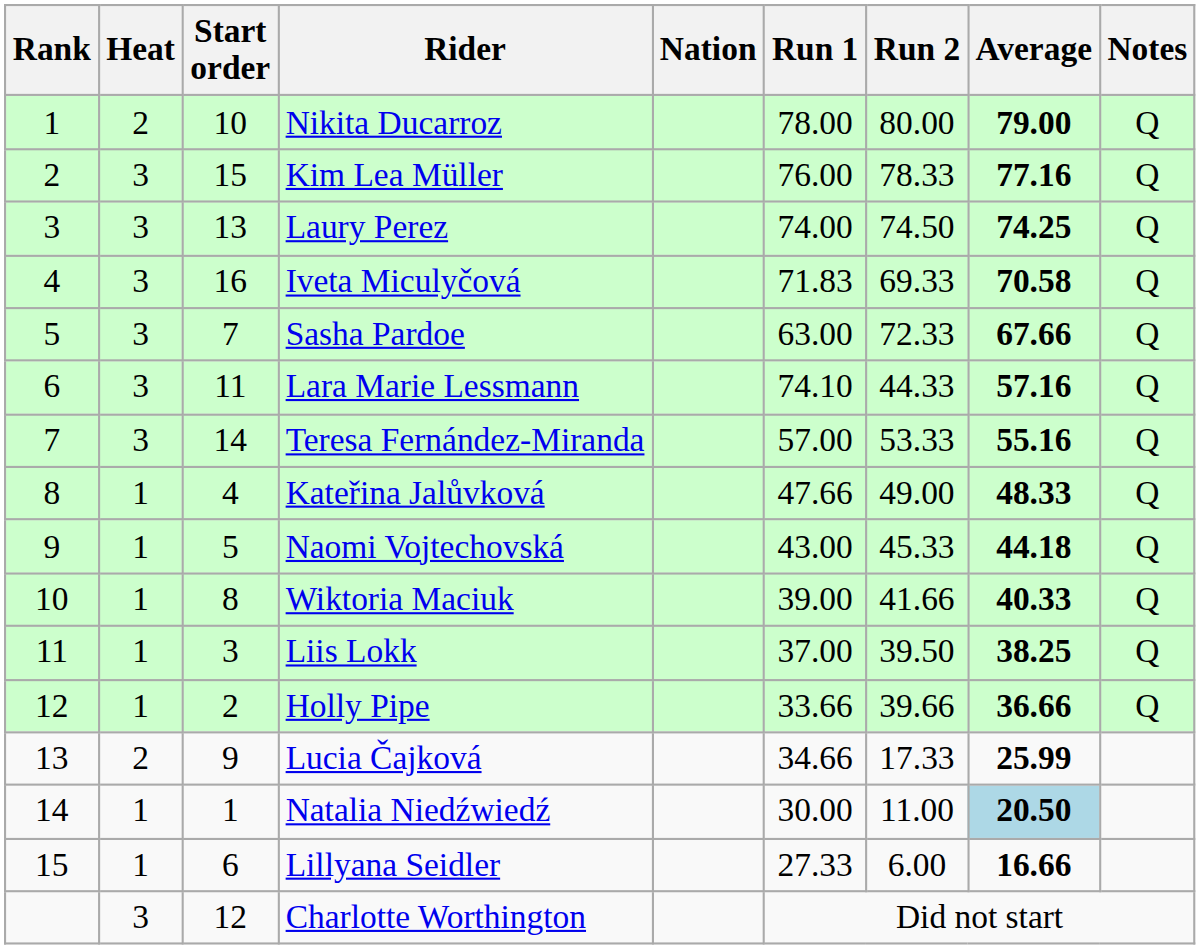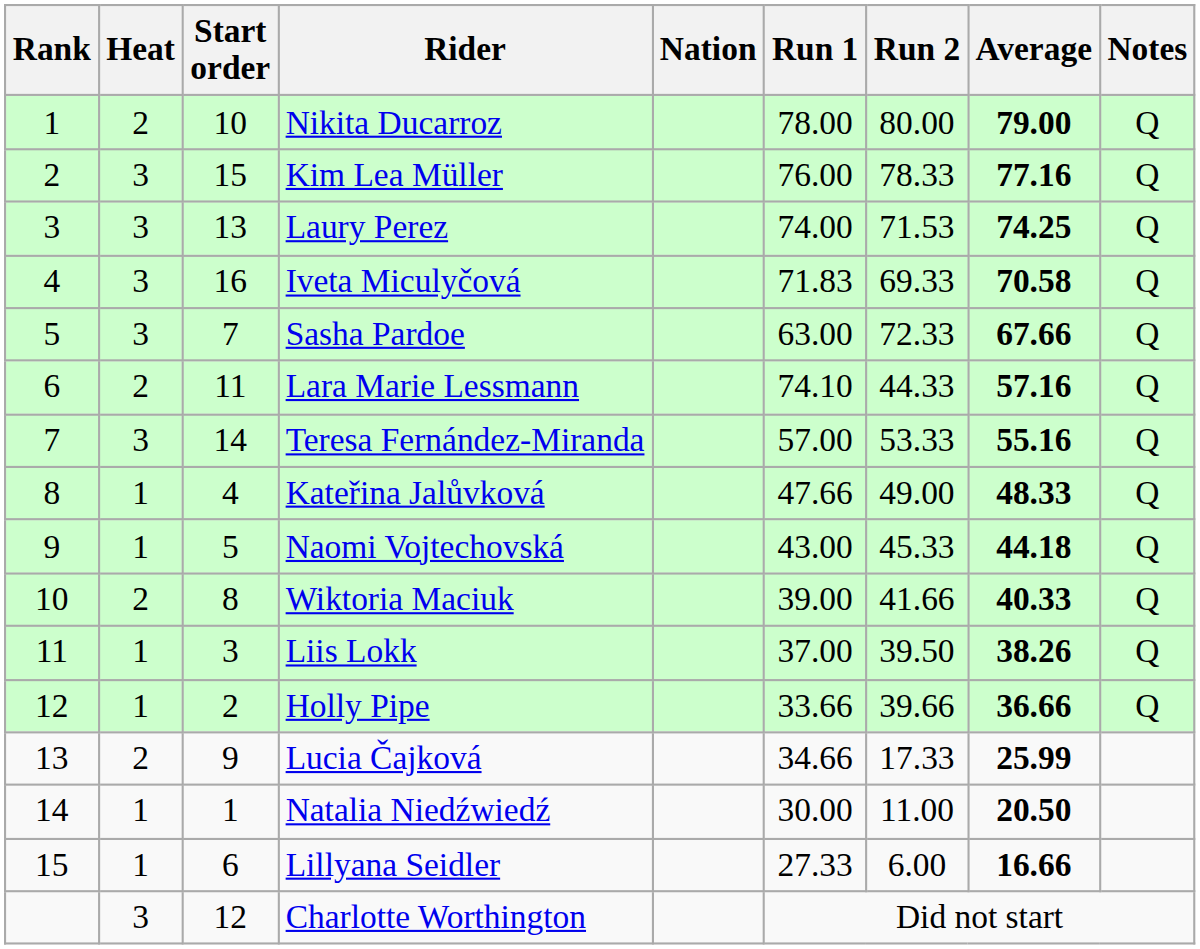Laury Perez | Run 2: 74.50 -> 71.53
Lara Marie Lessmann | Heat: 3 -> 2
Wiktoria Maciuk | Heat: 1 -> 2
Liis Lokk | Average: 38.25 -> 38.26
Natalia Niedźwiedź | Average: lightblue background -> no background
